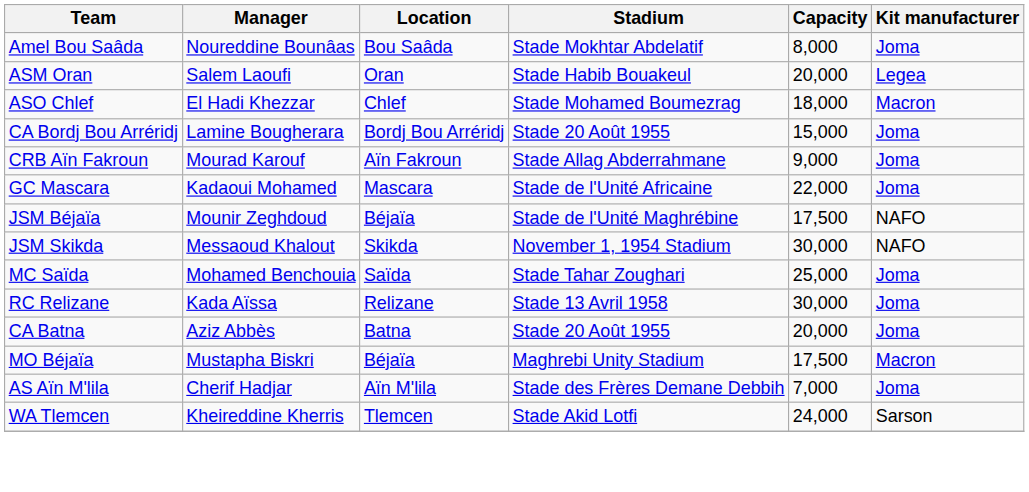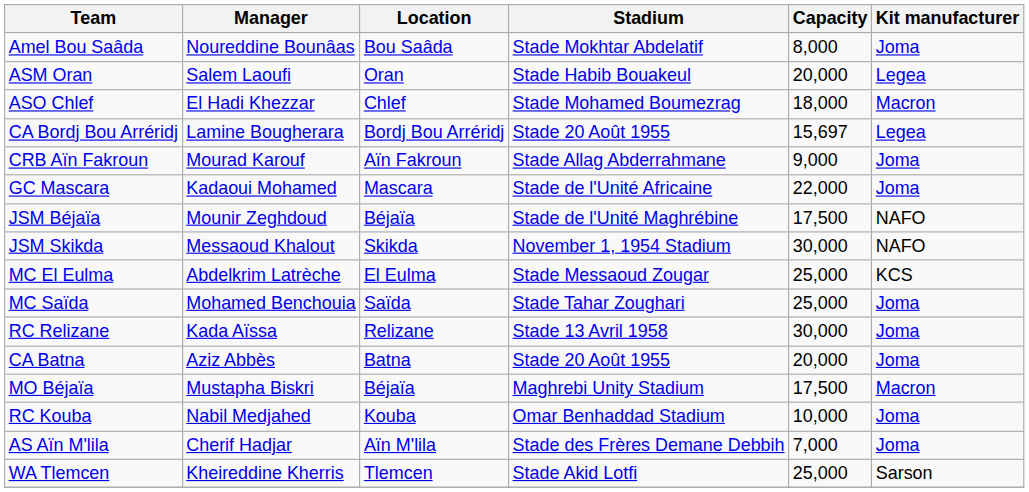CA Bordj Bou Arréridj | Capacity: 15,000 -> 15,697
CA Bordj Bou Arréridj | Kit manufacturer: Joma -> Legea
+ row: MC El Eulma | Abdelkrim Latrèche | El Eulma | Stade Messaoud Zougar | 25,000 | KCS
+ row: RC Kouba | Nabil Medjahed | Kouba | Omar Benhaddad Stadium | 10,000 | Joma
WA Tlemcen | Capacity: 24,000 -> 25,000
